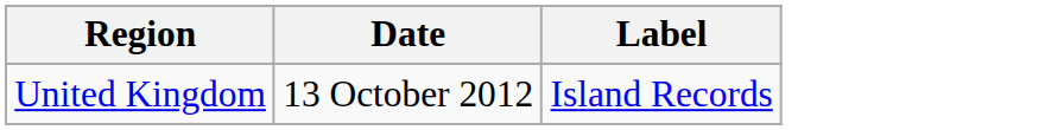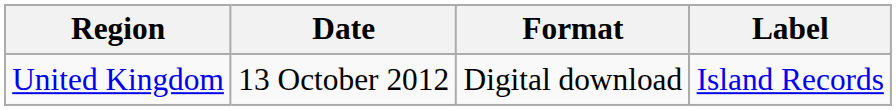+ column: Format | Digital download
